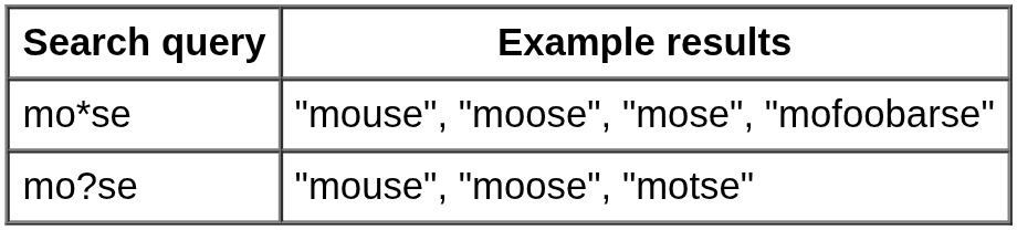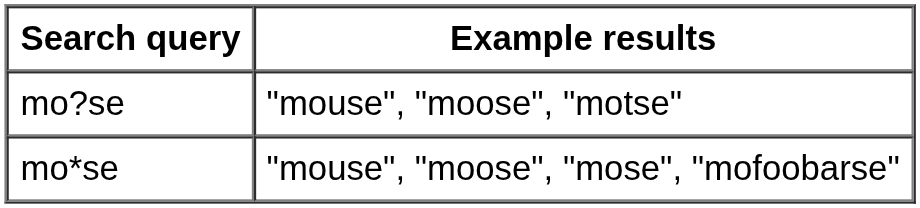rows swapped: mo*se <-> mo?se
